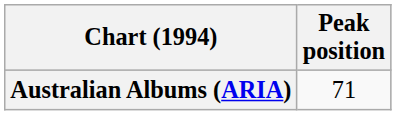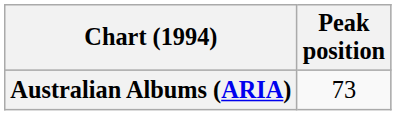Australian Albums (ARIA) | Peak position: 71 -> 73
